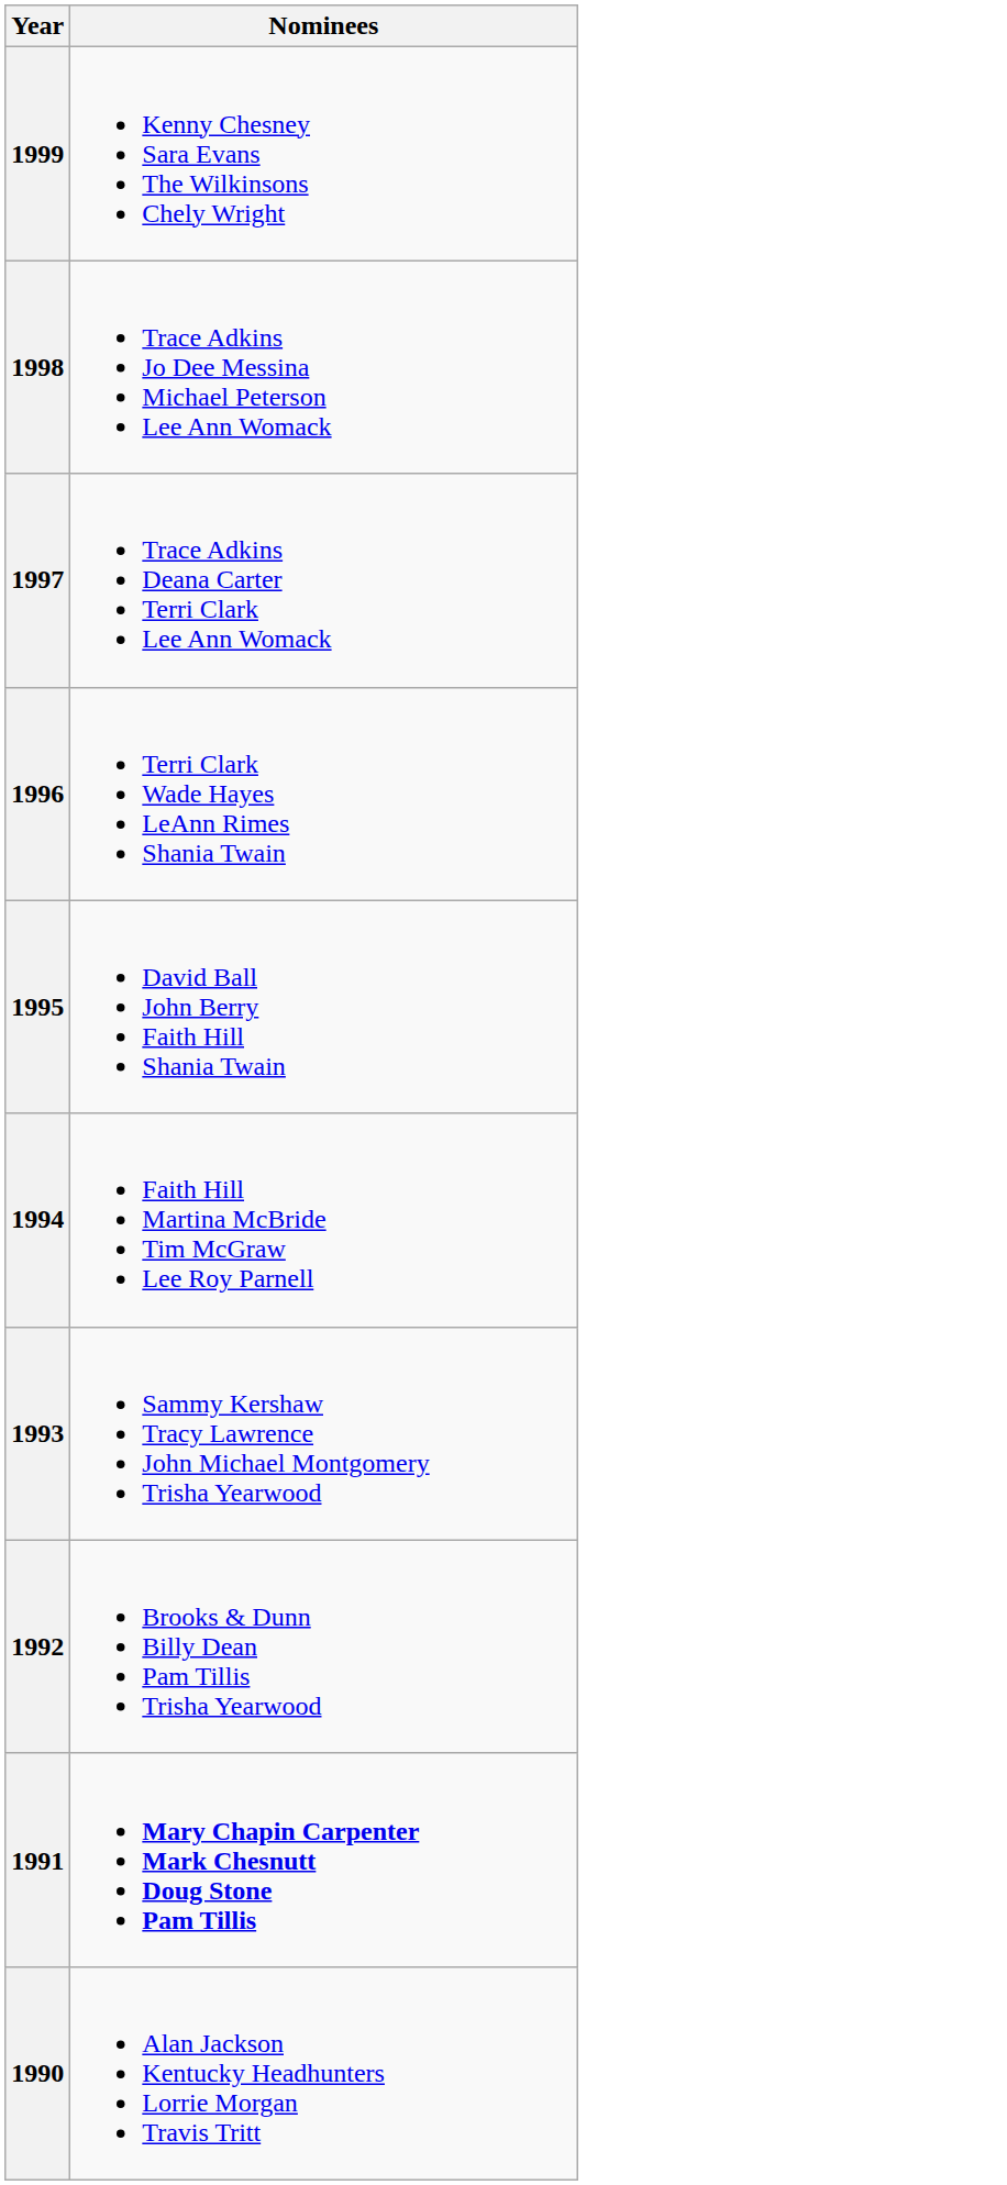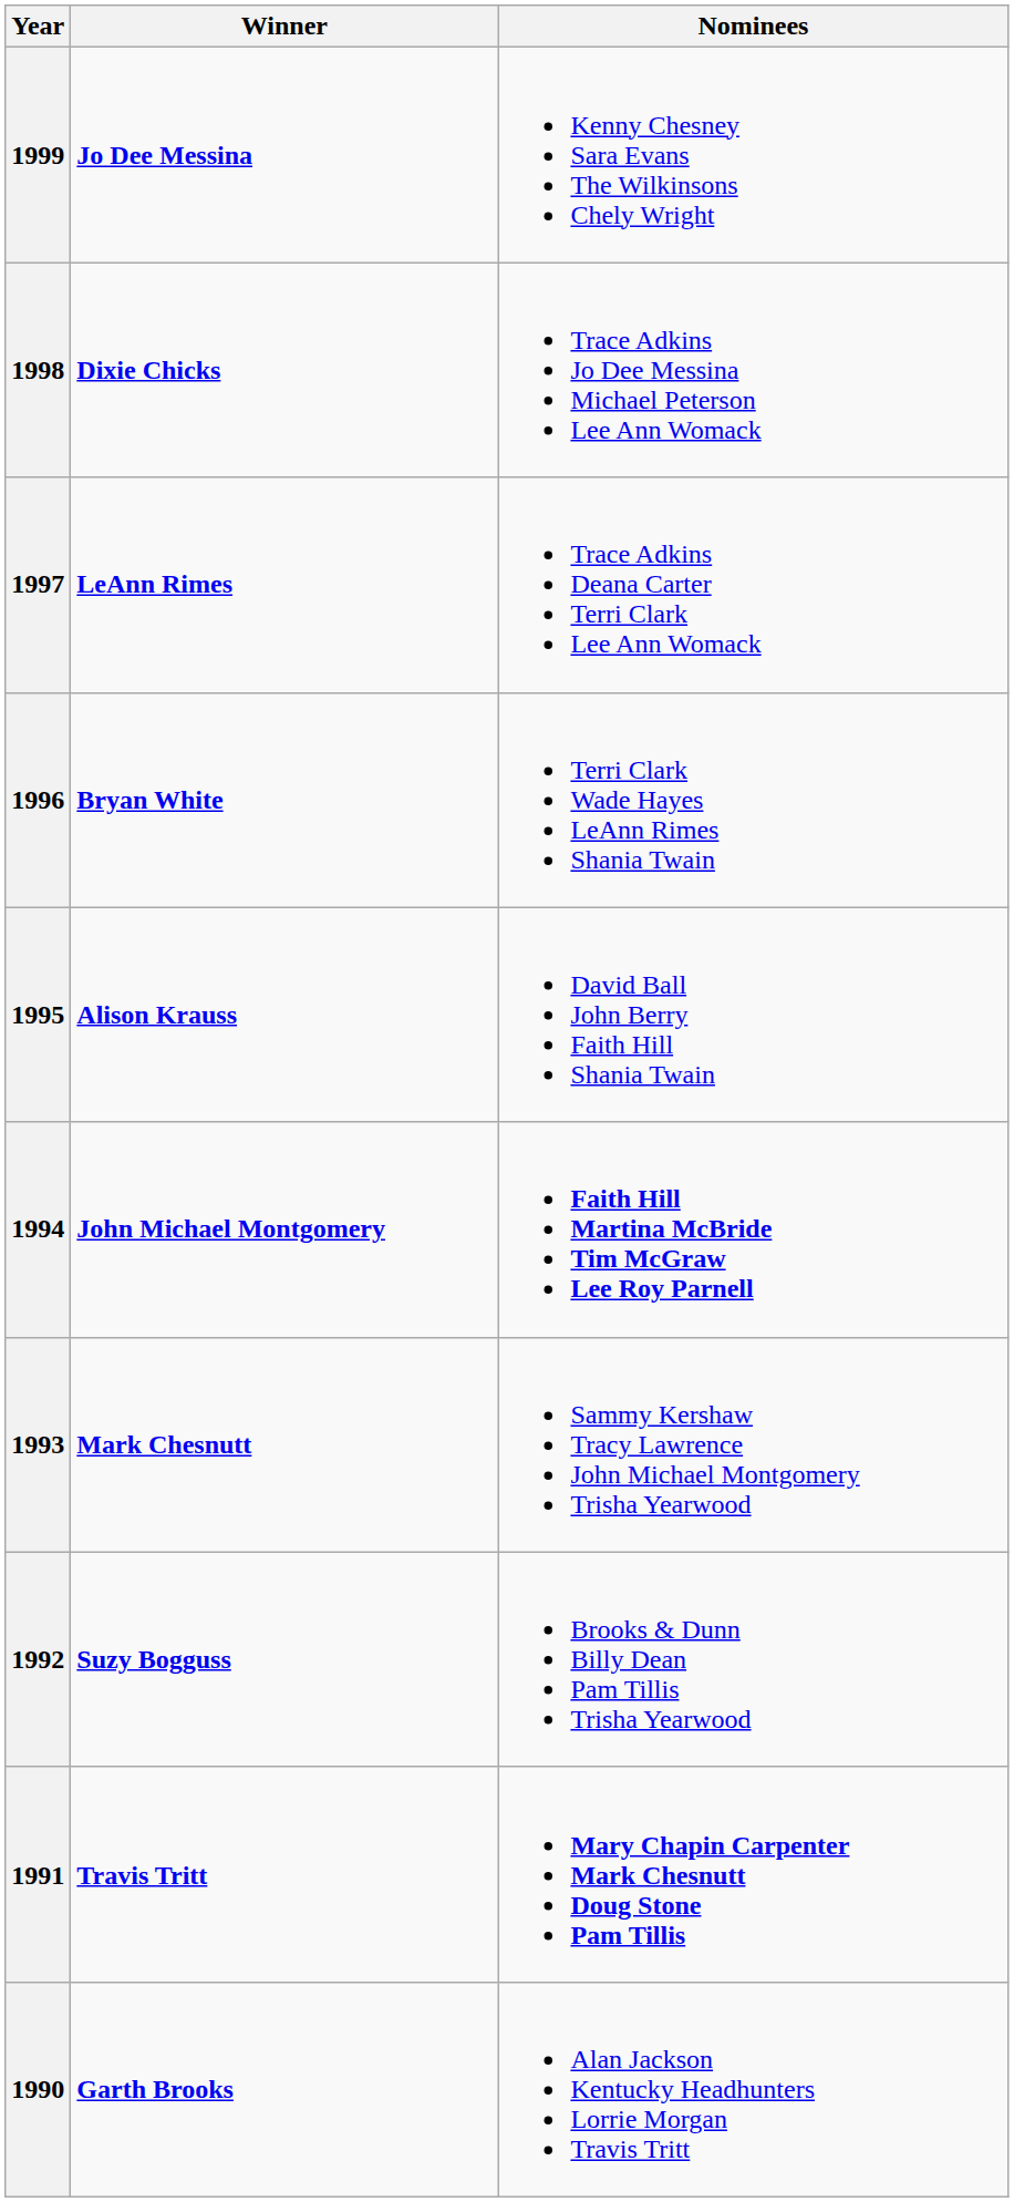+ column: Winner | Jo Dee Messina | Dixie Chicks | LeAnn Rimes | Bryan White | Alison Krauss | John Michael Montgomery | Mark Chesnutt | Suzy Bogguss | Travis Tritt | Garth Brooks
1994 | Nominees: normal -> bold
